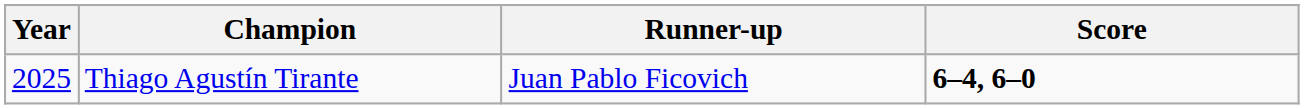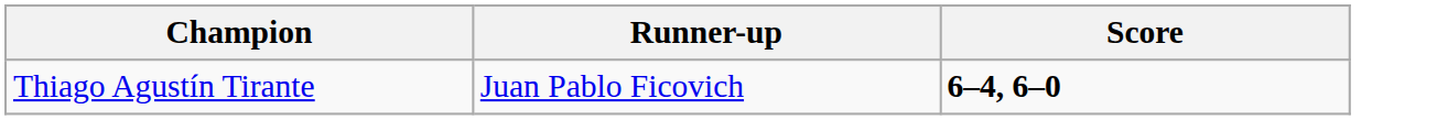- column: Year | 2025
